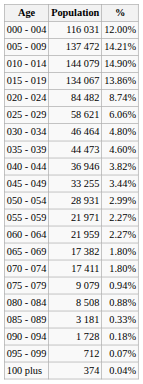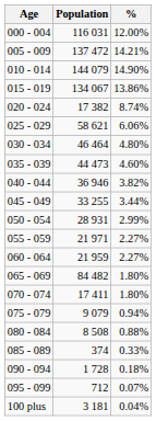020 - 024 | Population: 84 482 -> 17 382
065 - 069 | Population: 17 382 -> 84 482
085 - 089 | Population: 3 181 -> 374
100 plus | Population: 374 -> 3 181
